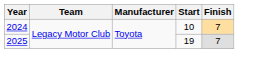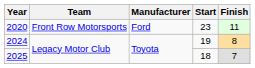+ row: 2020 | Front Row Motorsports | Ford | 23 | 11
2024 | Start: 10 -> 19
2024 | Finish: 7 -> 8
2025 | Start: 19 -> 18
